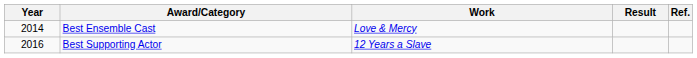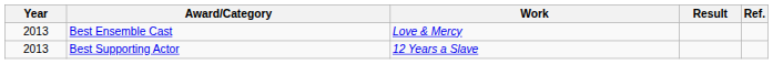Best Ensemble Cast | Year: 2014 -> 2013
Best Supporting Actor | Year: 2016 -> 2013
